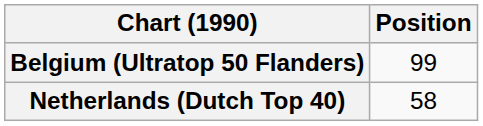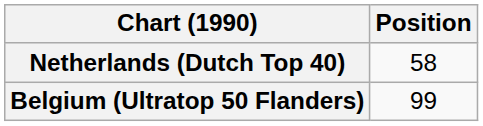rows swapped: Belgium (Ultratop 50 Flanders) <-> Netherlands (Dutch Top 40)
